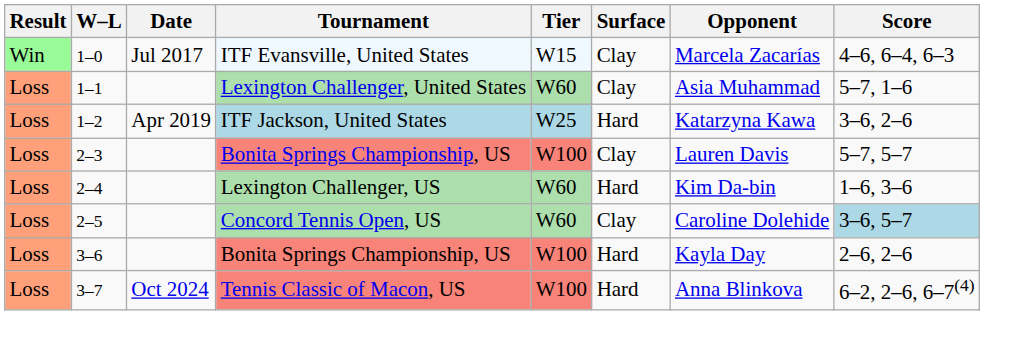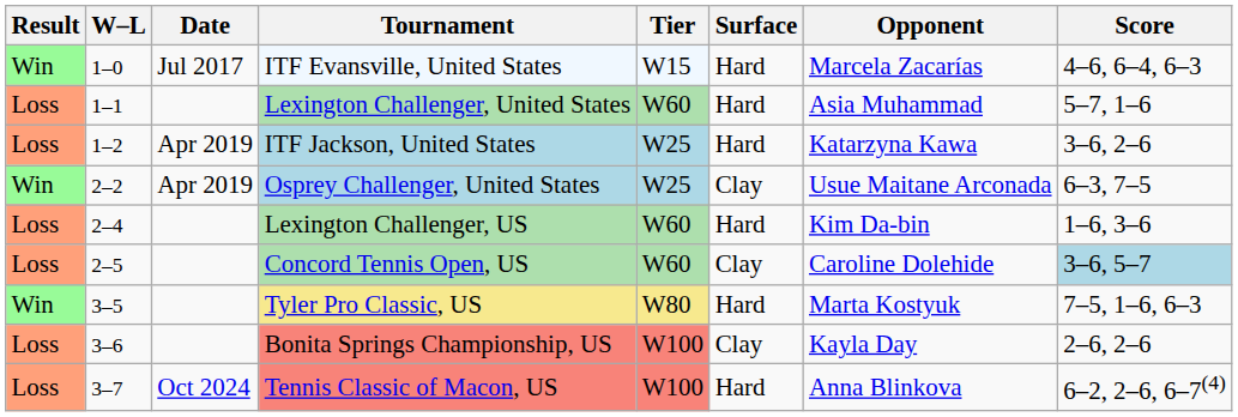ITF Evansville, United States | Surface: Clay -> Hard
Lexington Challenger, United States | Surface: Clay -> Hard
+ row: Win | 2–2 | Apr 2019 | Osprey Challenger, United States | W25 | Clay | Usue Maitane Arconada | 6–3, 7–5
- row: Loss | 2–3 | Bonita Springs Championship, US | W100 | Clay | Lauren Davis | 5–7, 5–7
+ row: Win | 3–5 | Tyler Pro Classic, US | W80 | Hard | Marta Kostyuk | 7–5, 1–6, 6–3
3–6 / Bonita Springs Championship, US | Surface: Hard -> Clay
